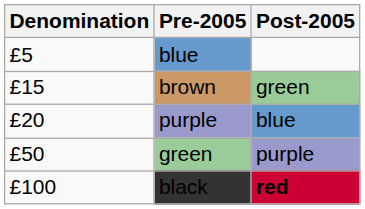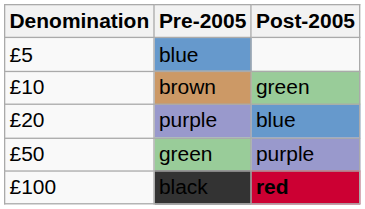brown | Denomination: £15 -> £10
